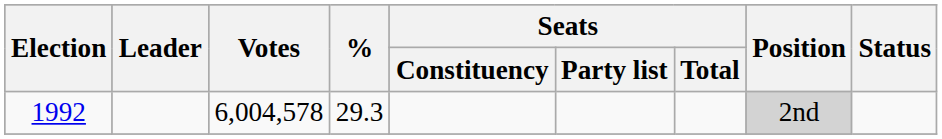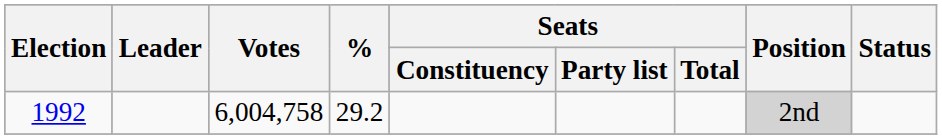1992 | Votes: 6,004,578 -> 6,004,758
1992 | %: 29.3 -> 29.2
